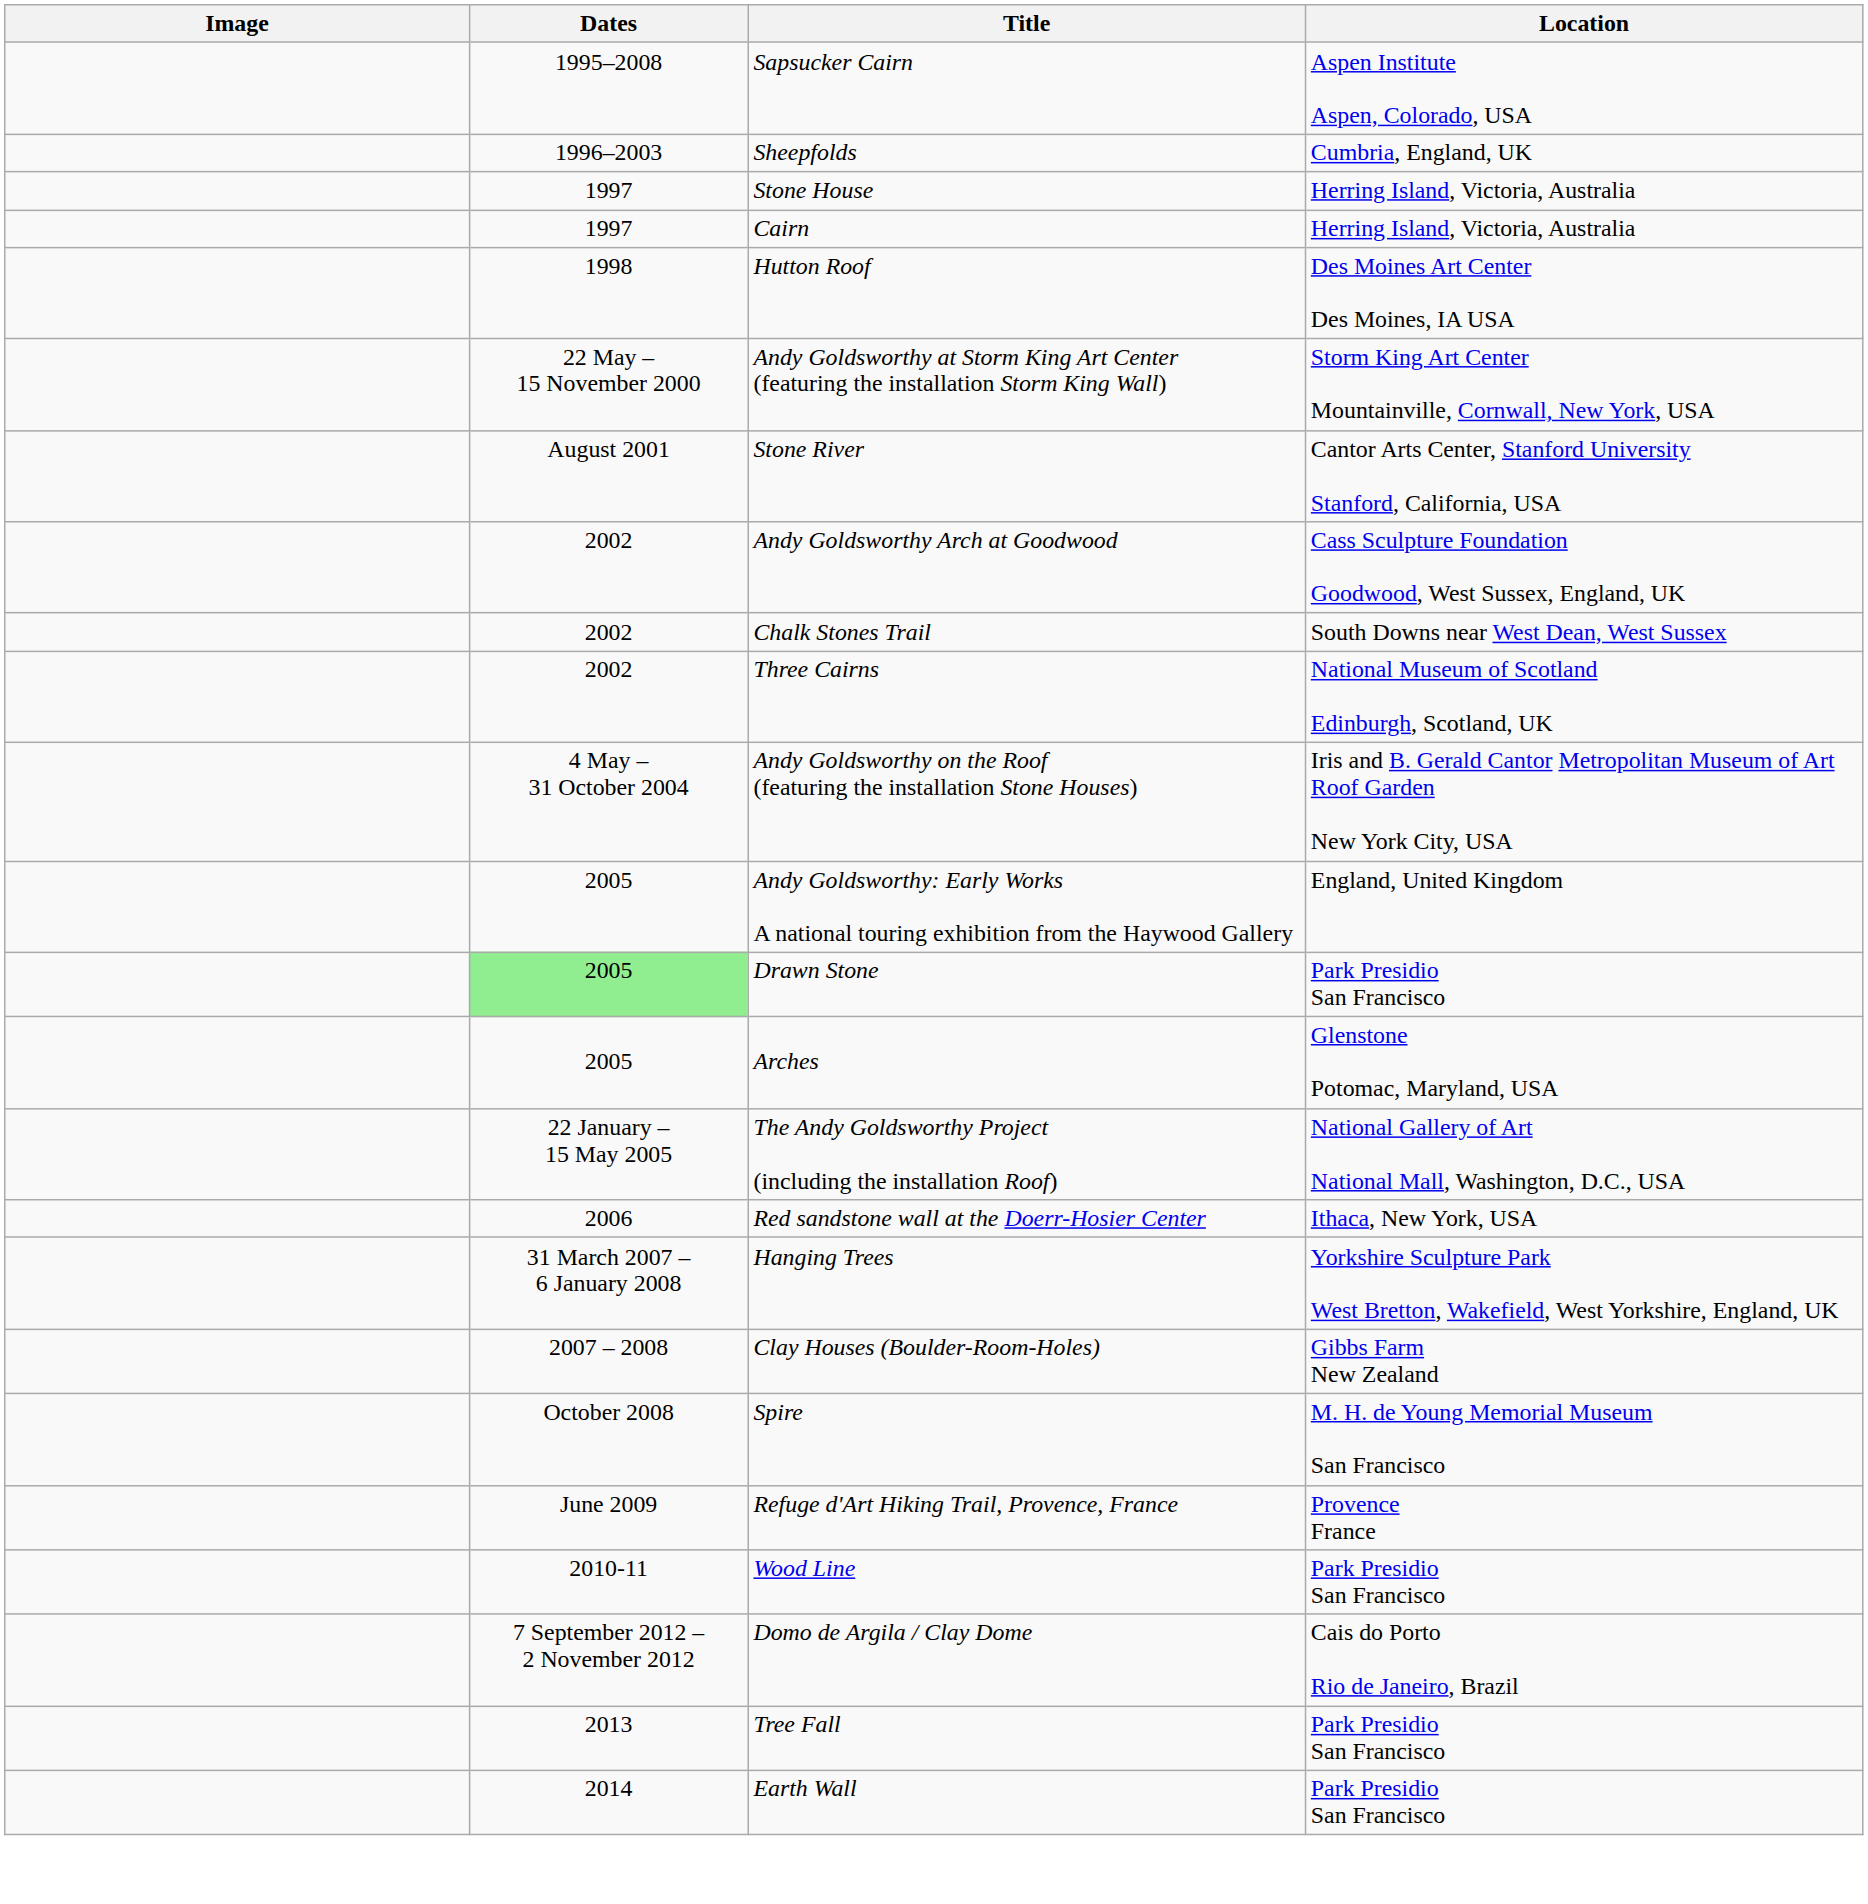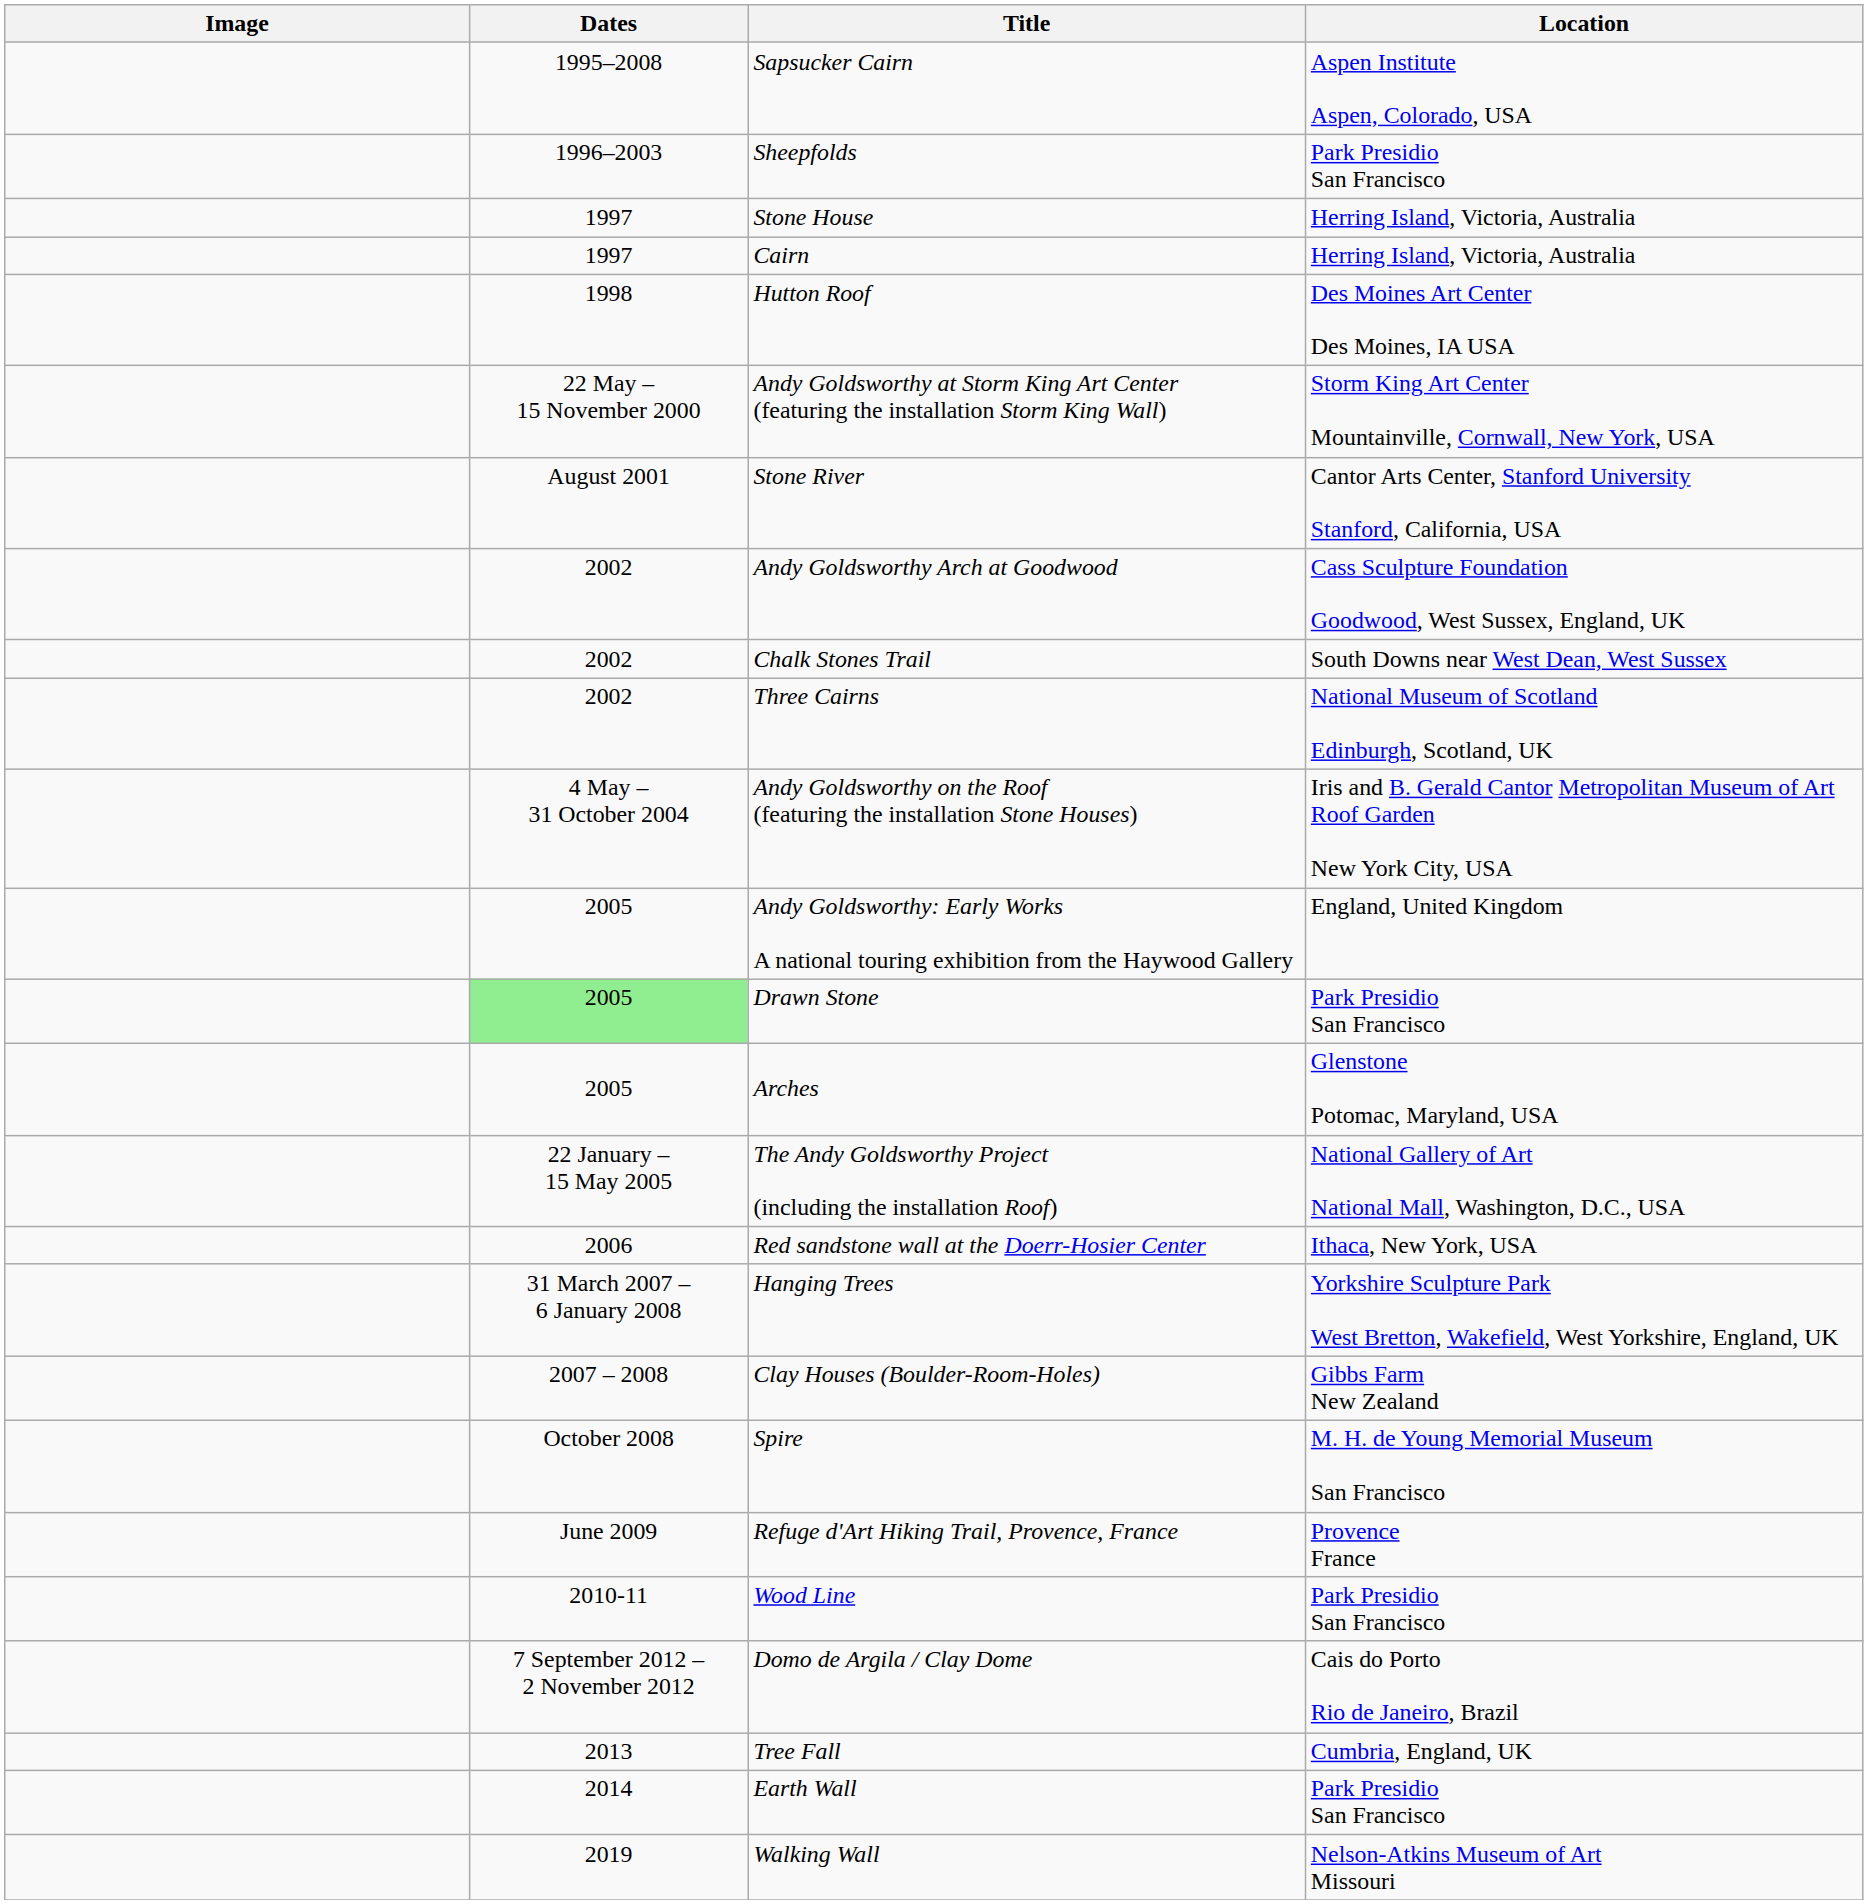Sheepfolds | Location: Cumbria, England, UK -> Park Presidio San Francisco
Tree Fall | Location: Park Presidio San Francisco -> Cumbria, England, UK
+ row: 2019 | Walking Wall | Nelson-Atkins Museum of Art Missouri
